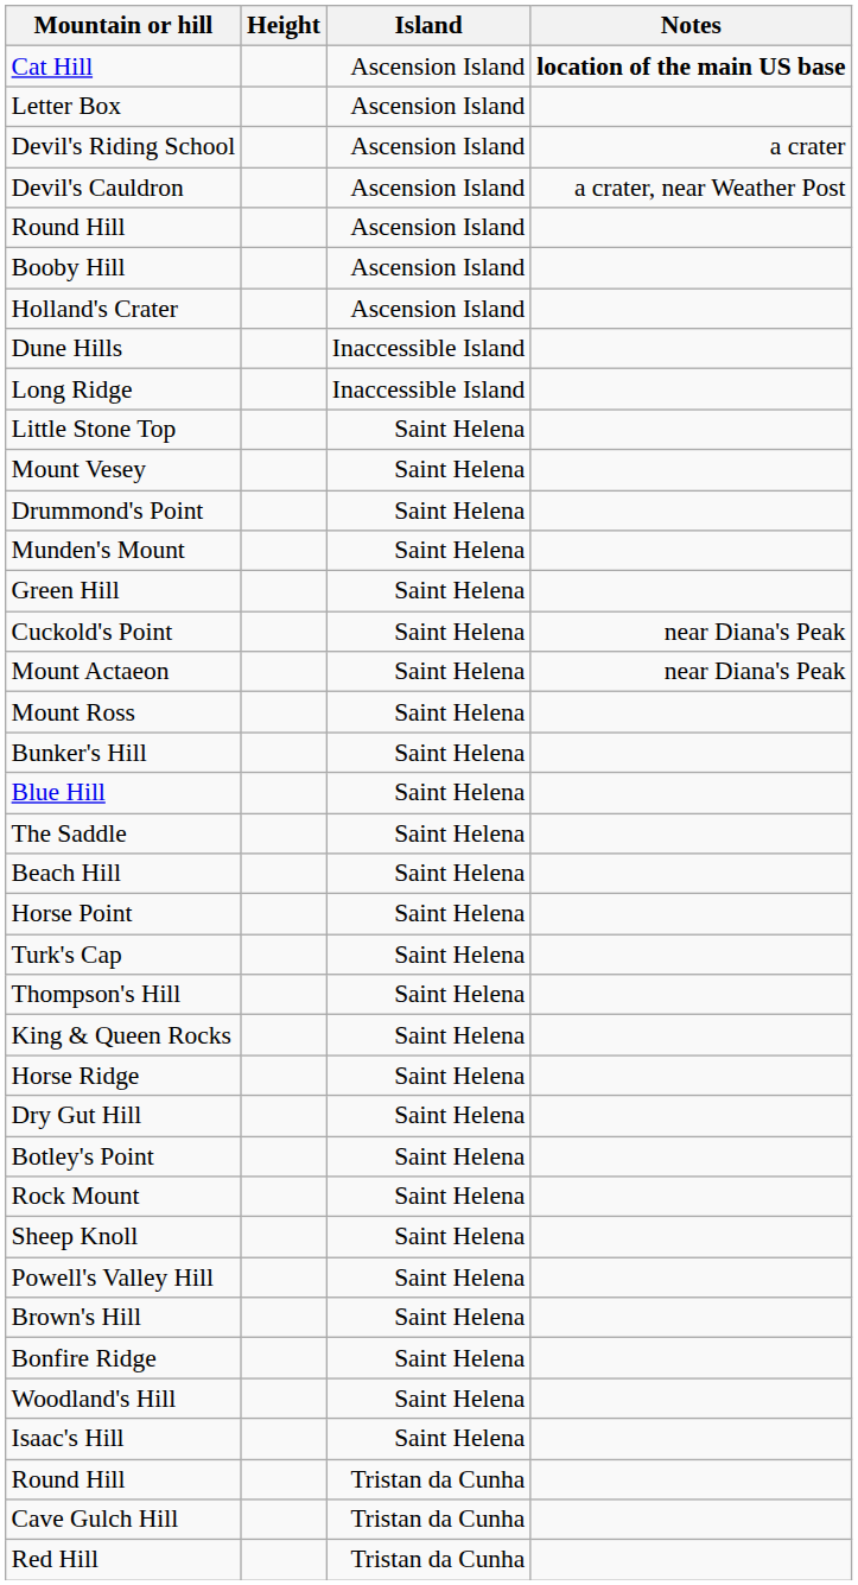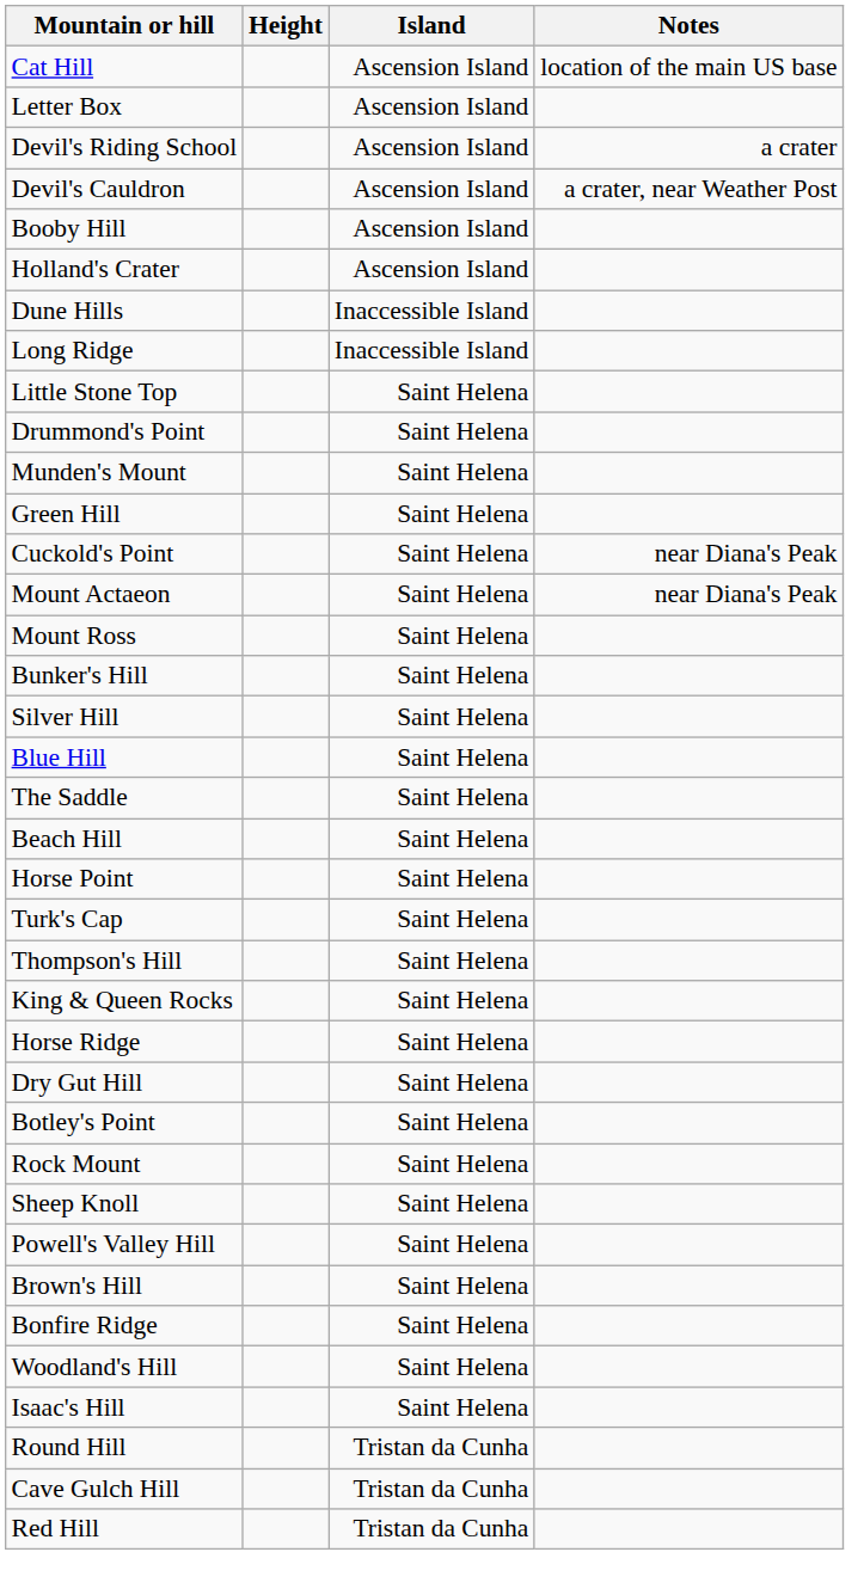Cat Hill | Notes: bold -> normal
- row: Round Hill | Ascension Island
- row: Mount Vesey | Saint Helena
+ row: Silver Hill | Saint Helena
